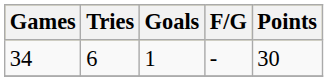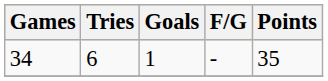34 | Points: 30 -> 35
